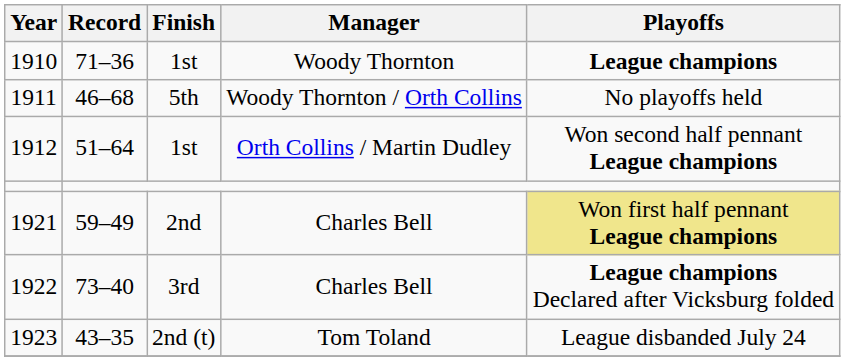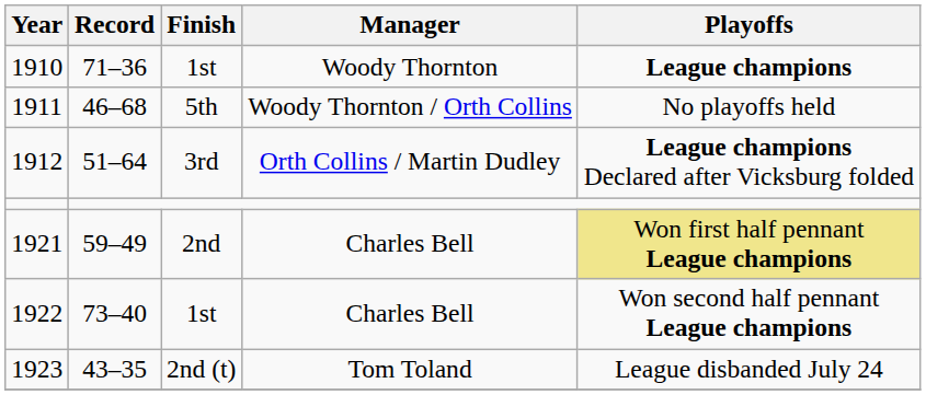1912 | Finish: 1st -> 3rd
1912 | Playoffs: Won second half pennant League champions -> League champions Declared after Vicksburg folded
1922 | Finish: 3rd -> 1st
1922 | Playoffs: League champions Declared after Vicksburg folded -> Won second half pennant League champions
